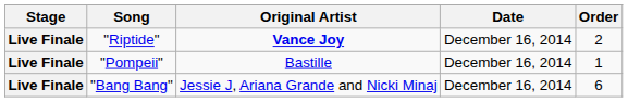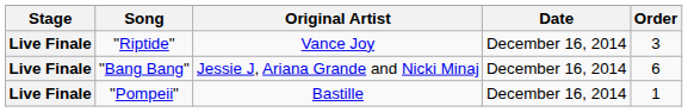"Riptide" | Original Artist: bold -> normal
"Riptide" | Order: 2 -> 3
rows swapped: "Pompeii" <-> "Bang Bang"
